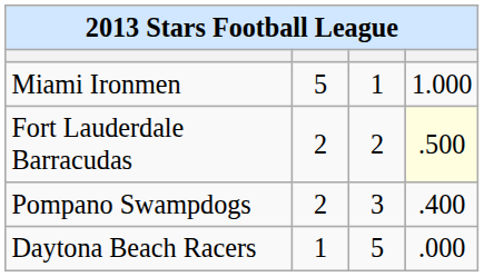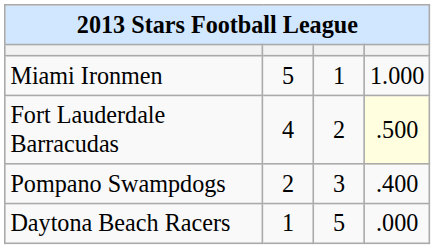Fort Lauderdale Barracudas | column 2: 2 -> 4
